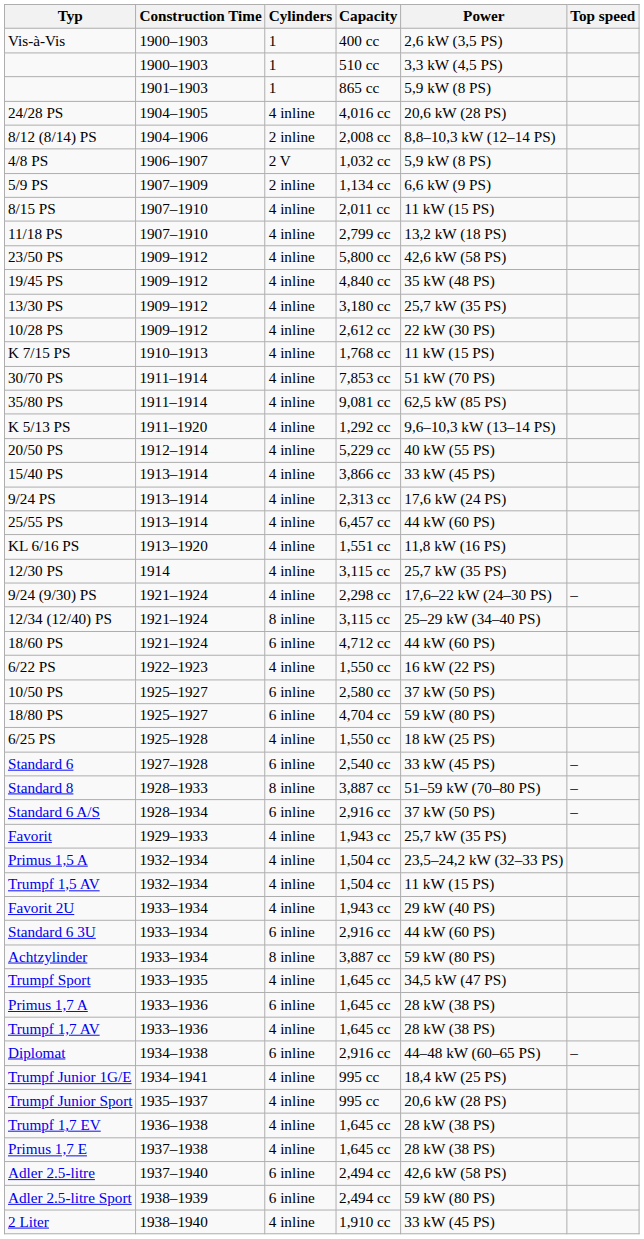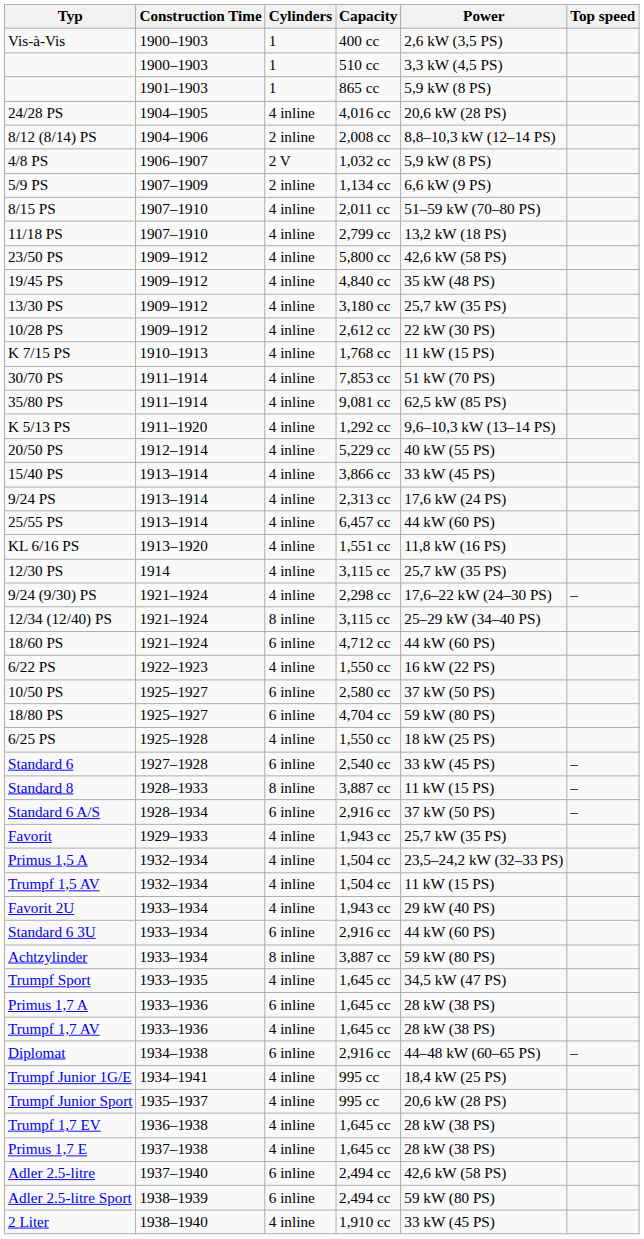8/15 PS | Power: 11 kW (15 PS) -> 51–59 kW (70–80 PS)
Standard 8 | Power: 51–59 kW (70–80 PS) -> 11 kW (15 PS)
